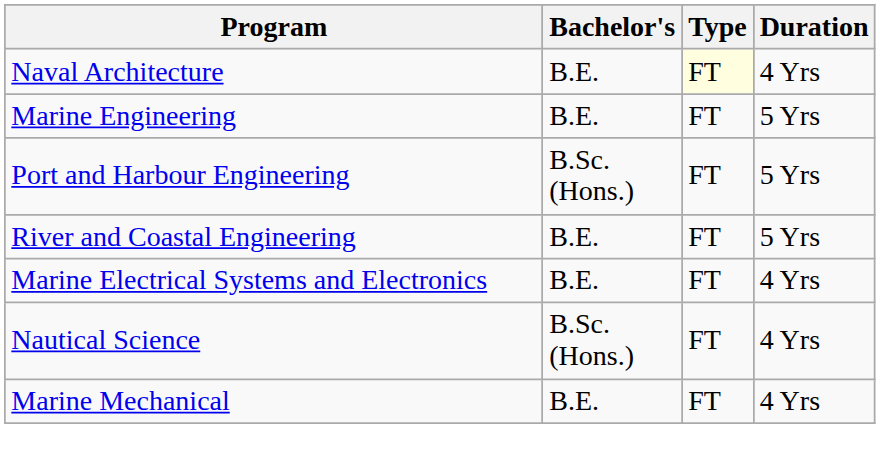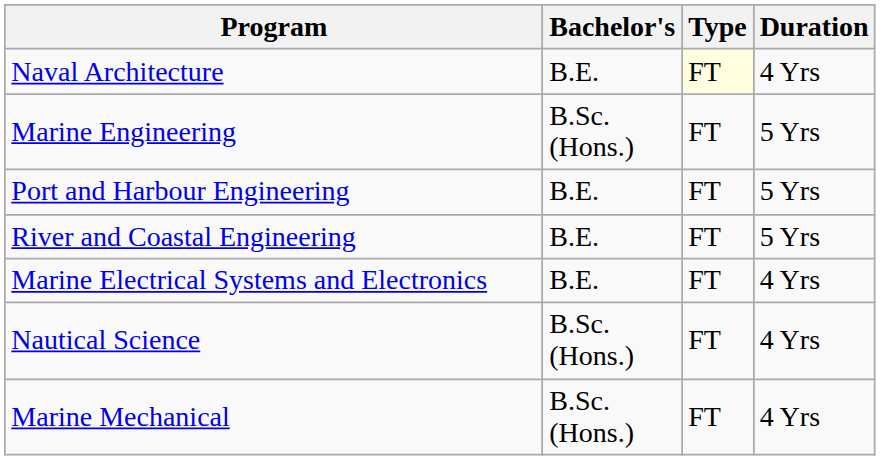Marine Engineering | Bachelor's: B.E. -> B.Sc. (Hons.)
Port and Harbour Engineering | Bachelor's: B.Sc. (Hons.) -> B.E.
Marine Mechanical | Bachelor's: B.E. -> B.Sc. (Hons.)
